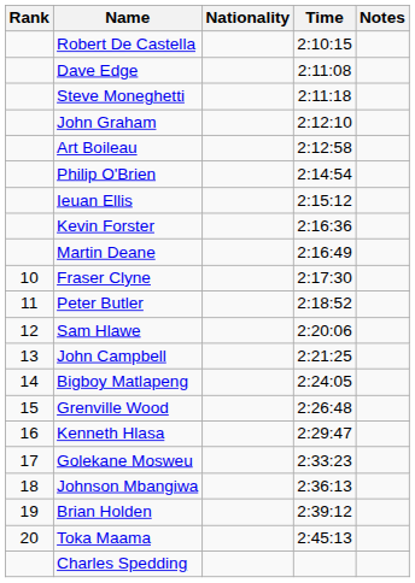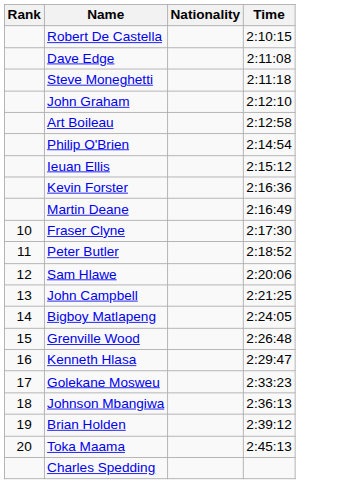- column: Notes
